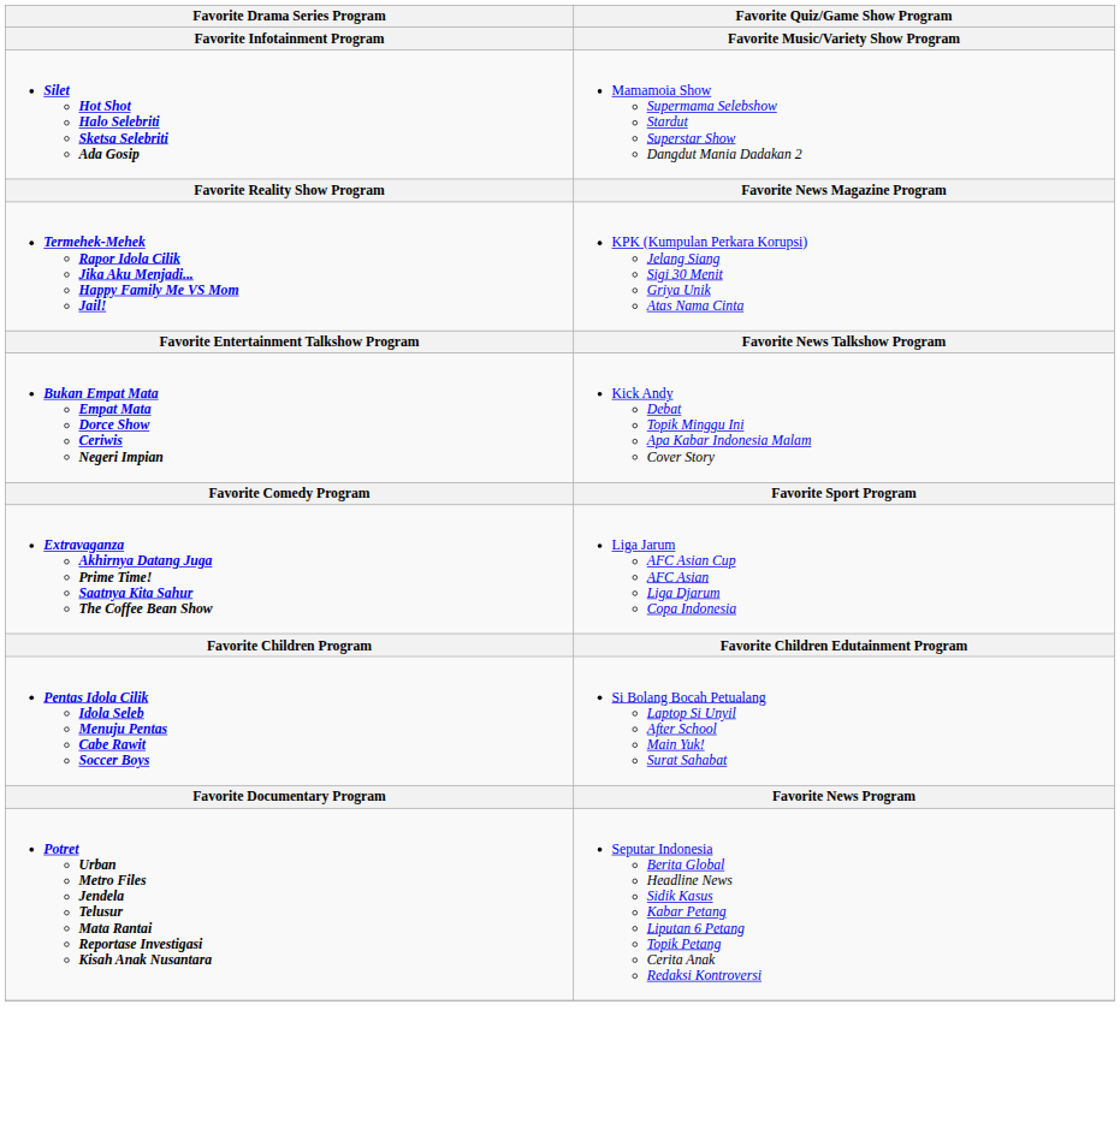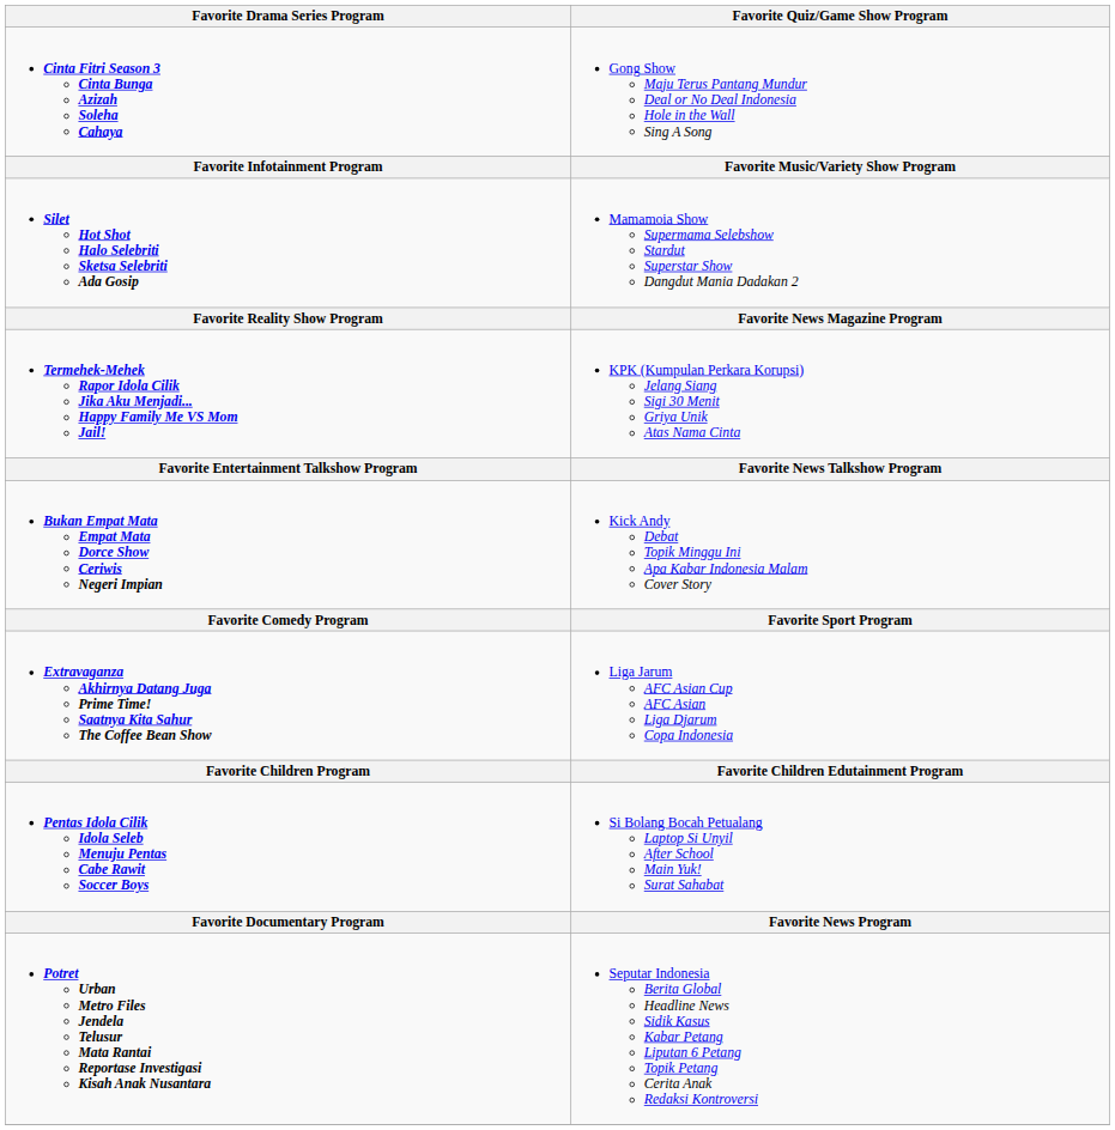+ row: Cinta Fitri Season 3 Cinta Bunga Azizah Soleha Cahaya | Gong Show Maju Terus Pantang Mundur Deal or No Deal Indonesia Hole in the Wall Sing A Song
